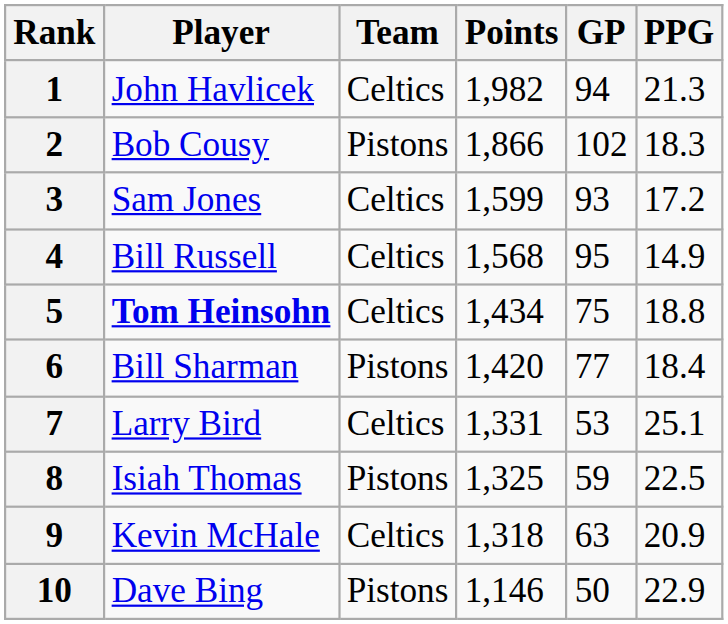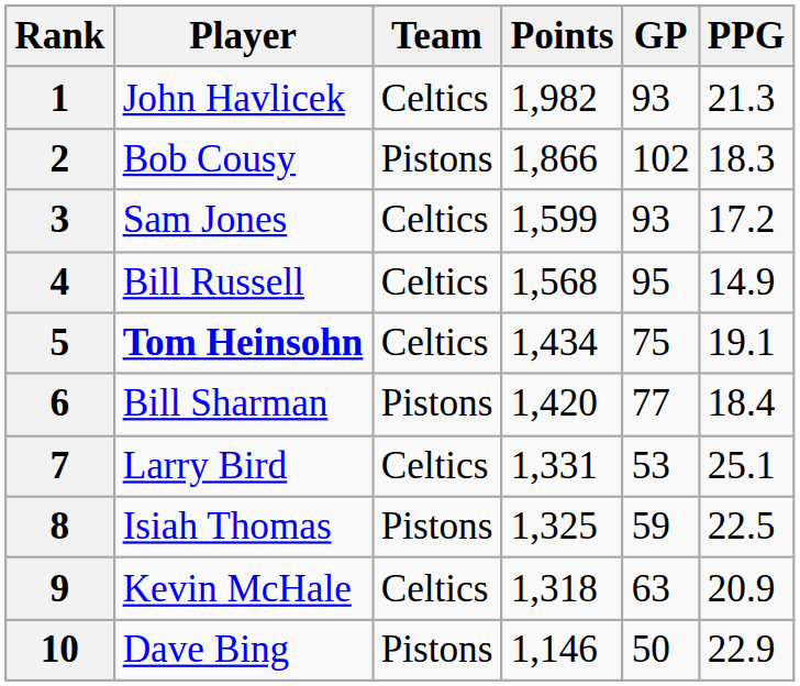1 | GP: 94 -> 93
5 | PPG: 18.8 -> 19.1
